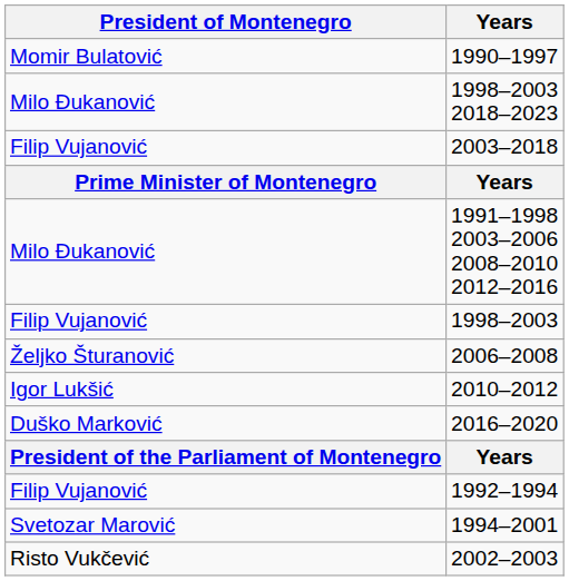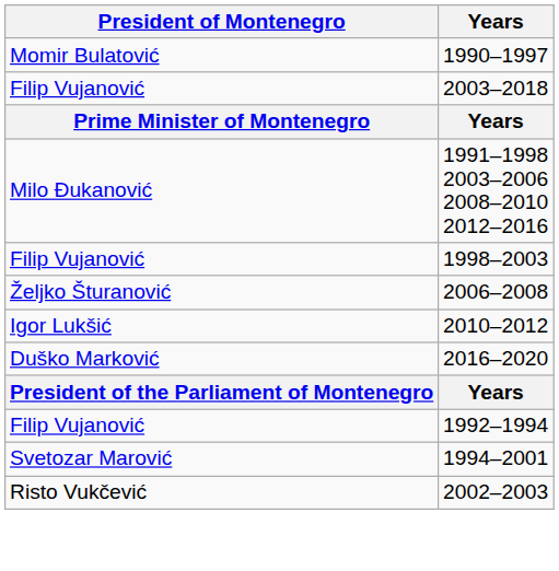- row: Milo Đukanović | 1998–2003 2018–2023
